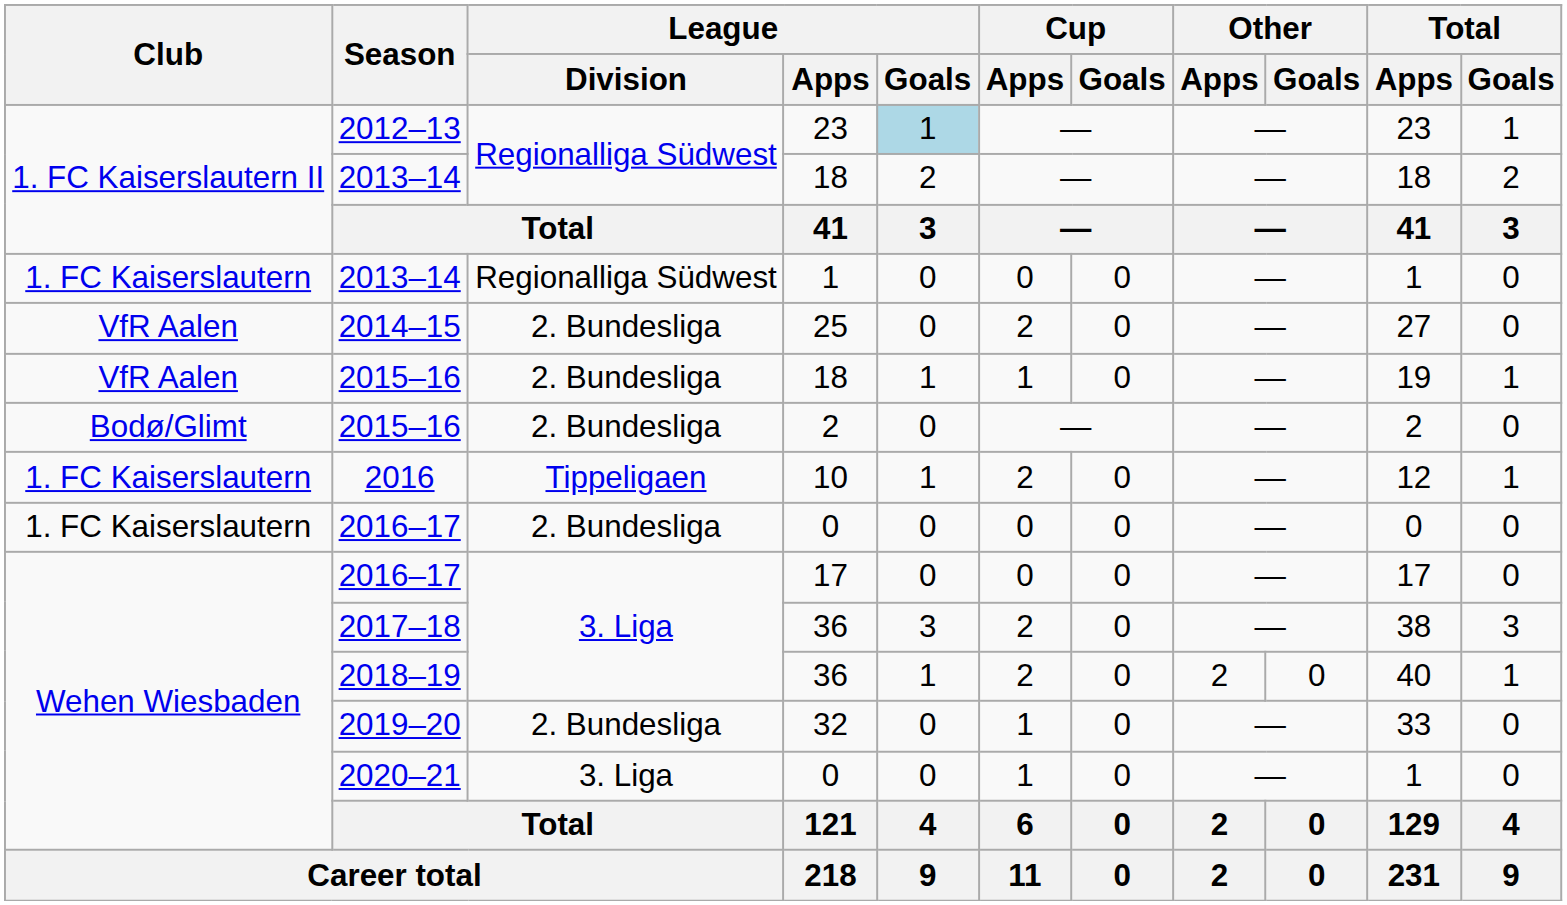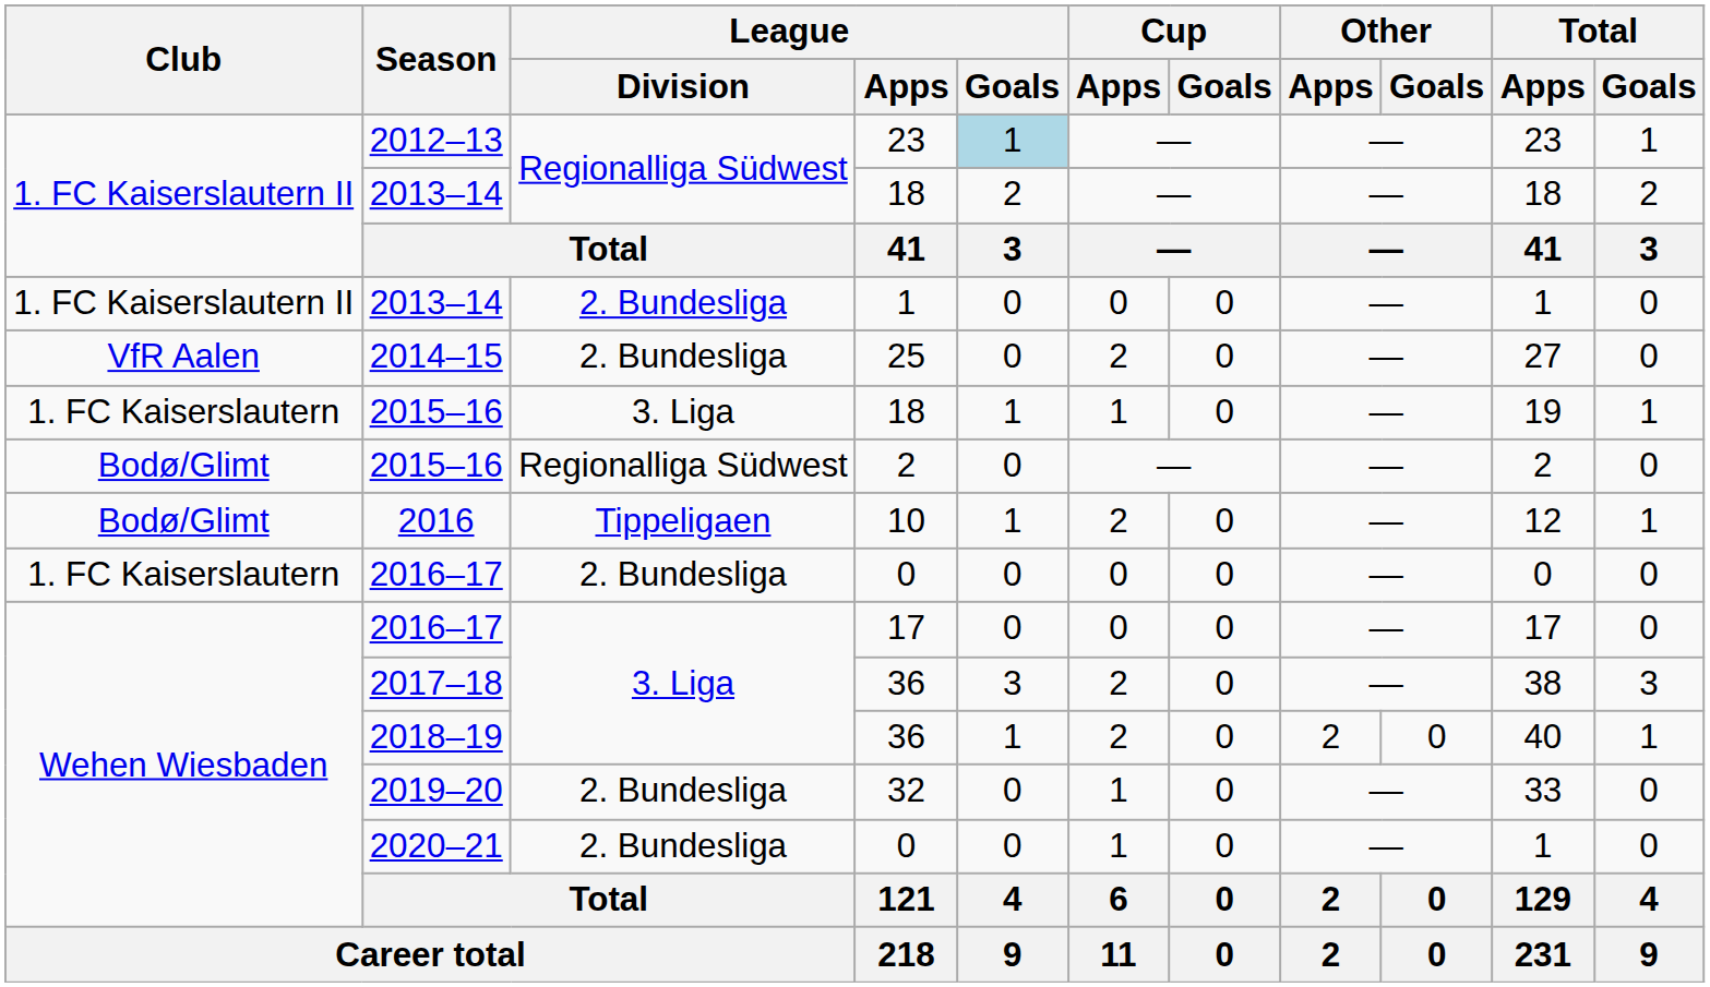2013–14 / 1 | Club: 1. FC Kaiserslautern -> 1. FC Kaiserslautern II
2013–14 / 1 | League / Division: Regionalliga Südwest -> 2. Bundesliga
2015–16 / 18 | Club: VfR Aalen -> 1. FC Kaiserslautern
2015–16 / 18 | League / Division: 2. Bundesliga -> 3. Liga
2015–16 / 2 | League / Division: 2. Bundesliga -> Regionalliga Südwest
2016 | Club: 1. FC Kaiserslautern -> Bodø/Glimt
2020–21 | League / Division: 3. Liga -> 2. Bundesliga
